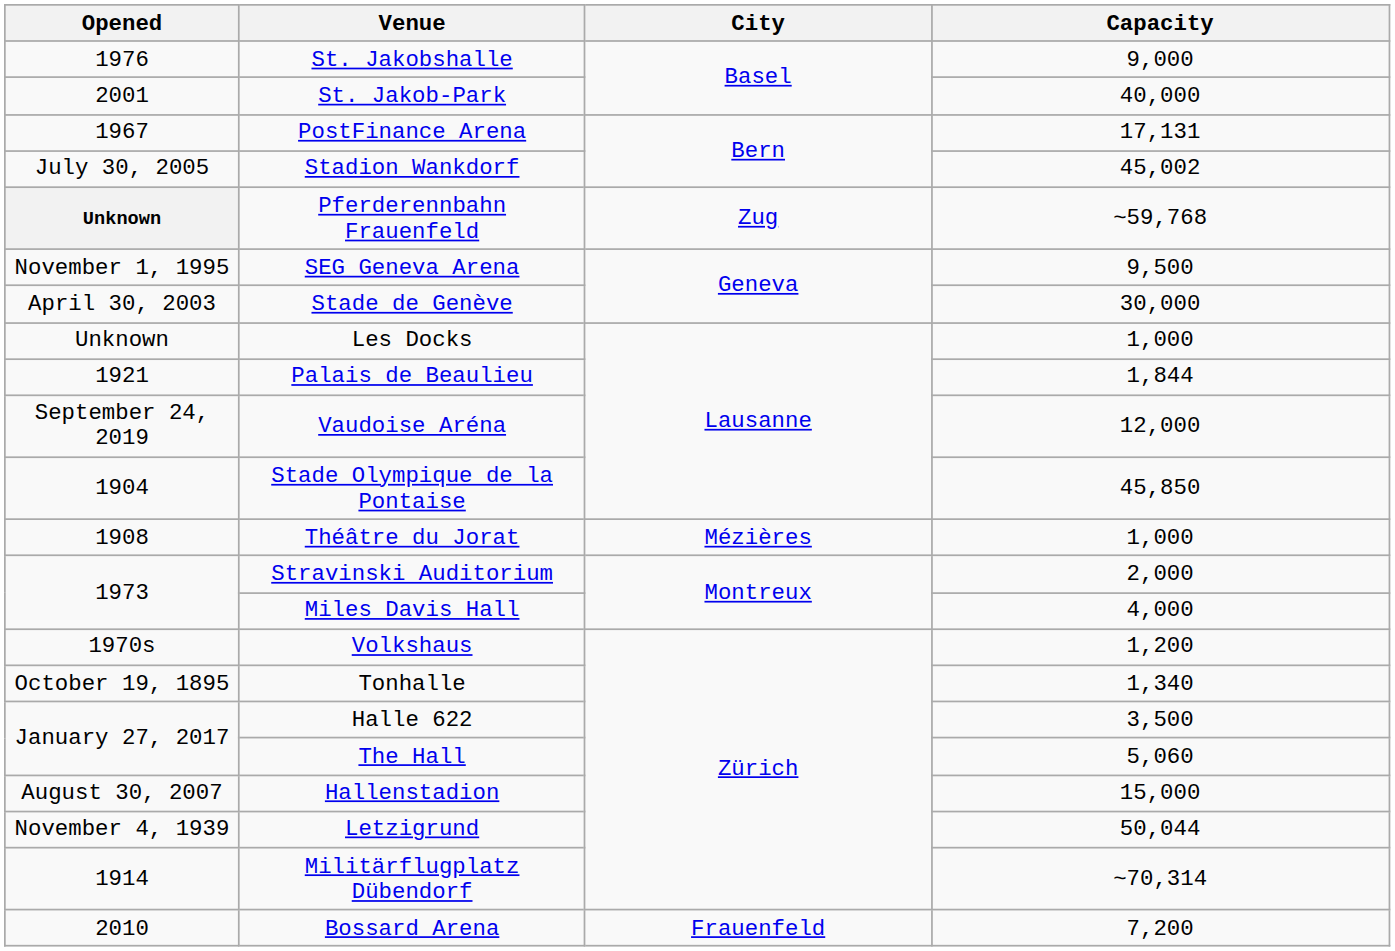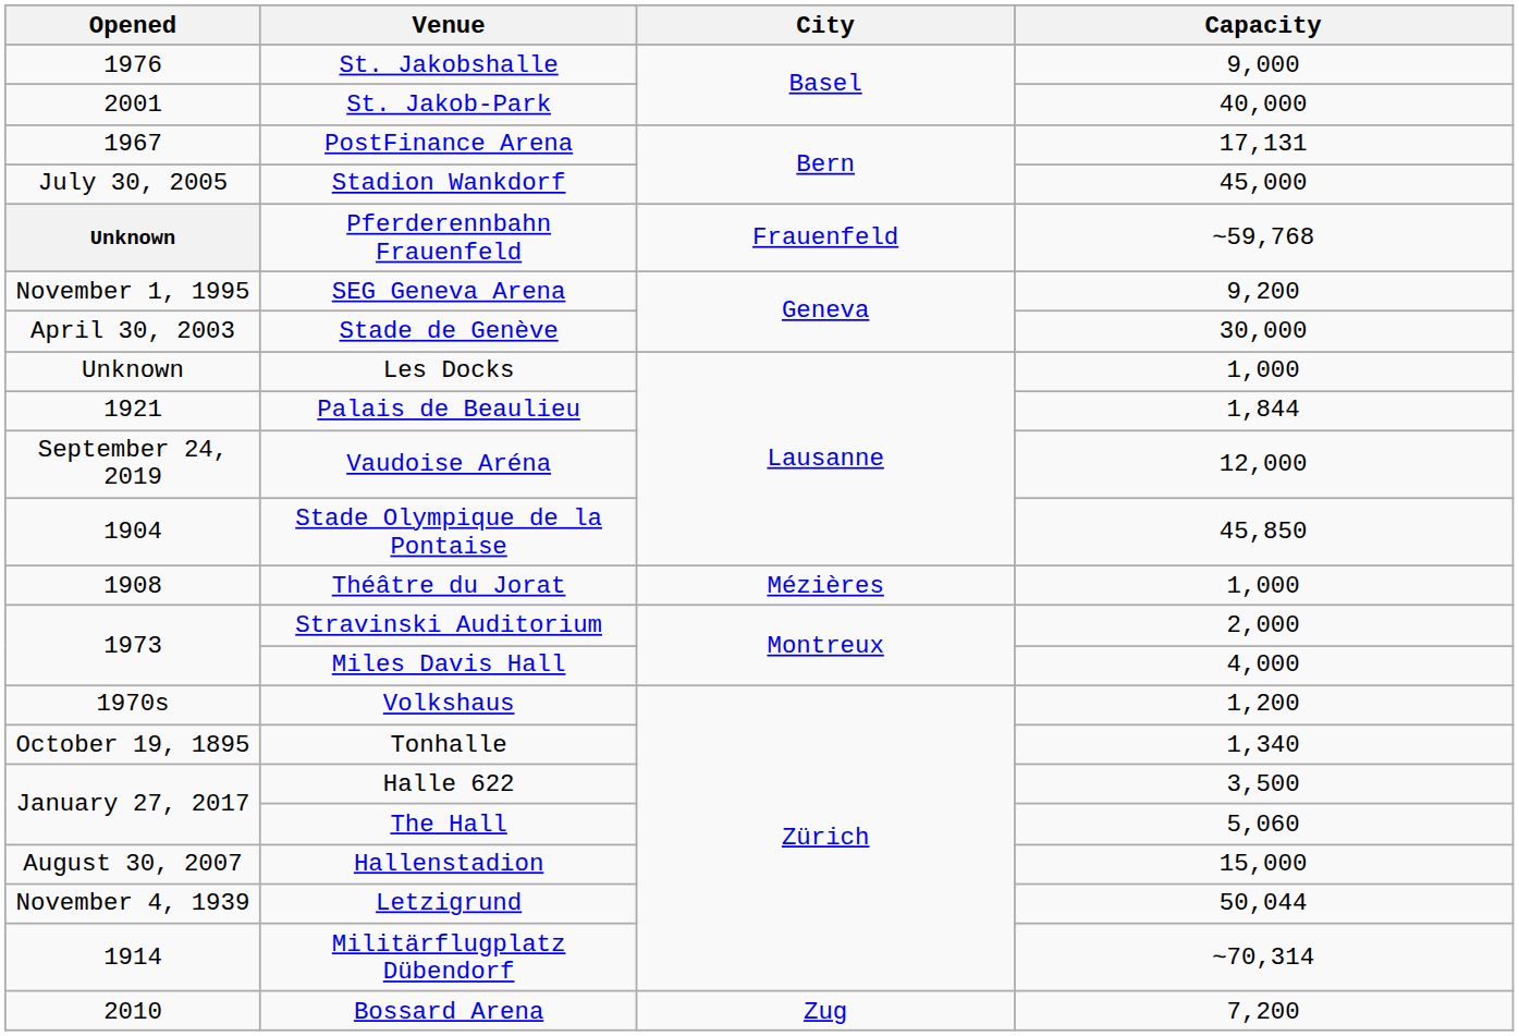Stadion Wankdorf | Capacity: 45,002 -> 45,000
Pferderennbahn Frauenfeld | City: Zug -> Frauenfeld
SEG Geneva Arena | Capacity: 9,500 -> 9,200
Bossard Arena | City: Frauenfeld -> Zug
